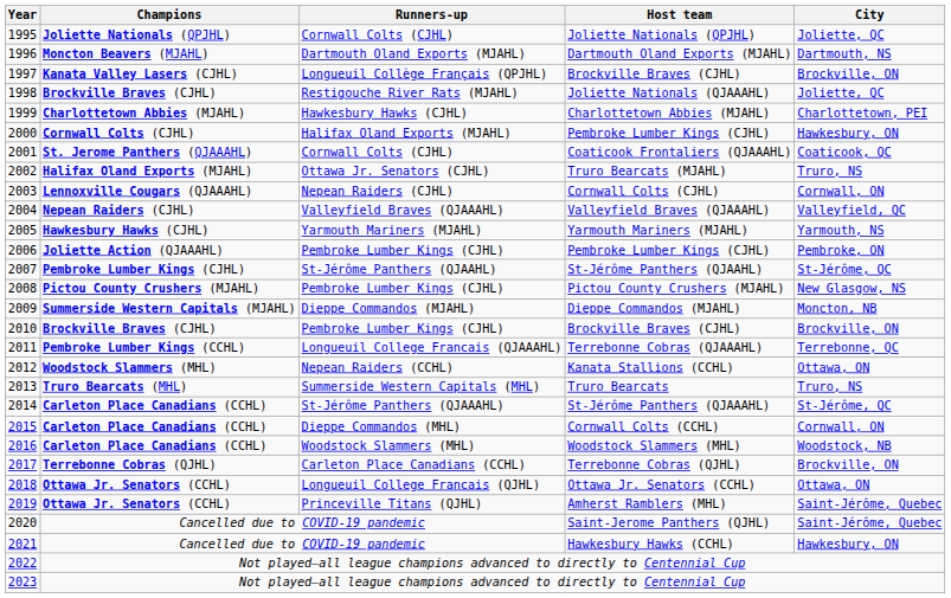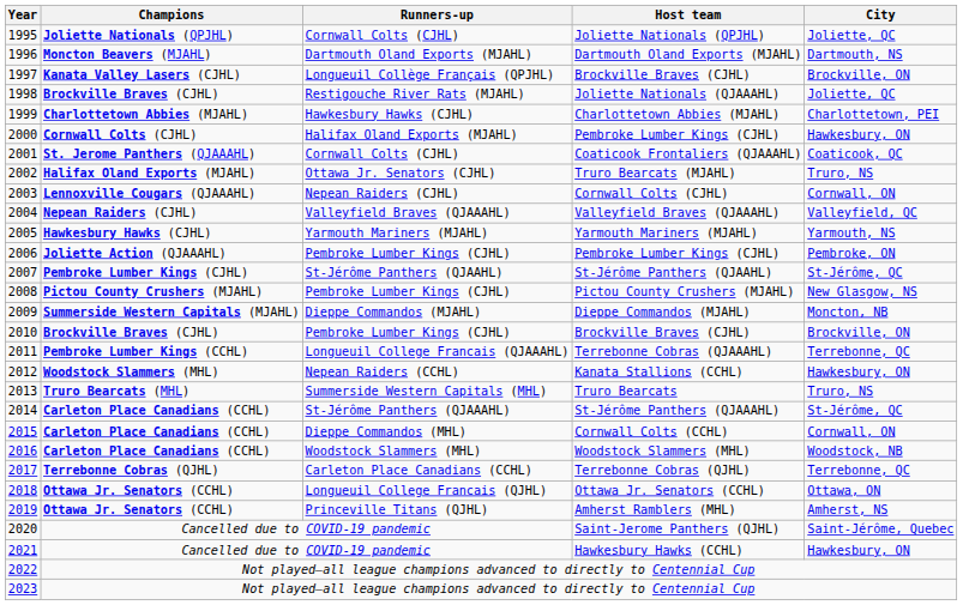2012 | City: Ottawa, ON -> Hawkesbury, ON
2017 | City: Brockville, ON -> Terrebonne, QC
2019 | City: Saint-Jérôme, Quebec -> Amherst, NS
